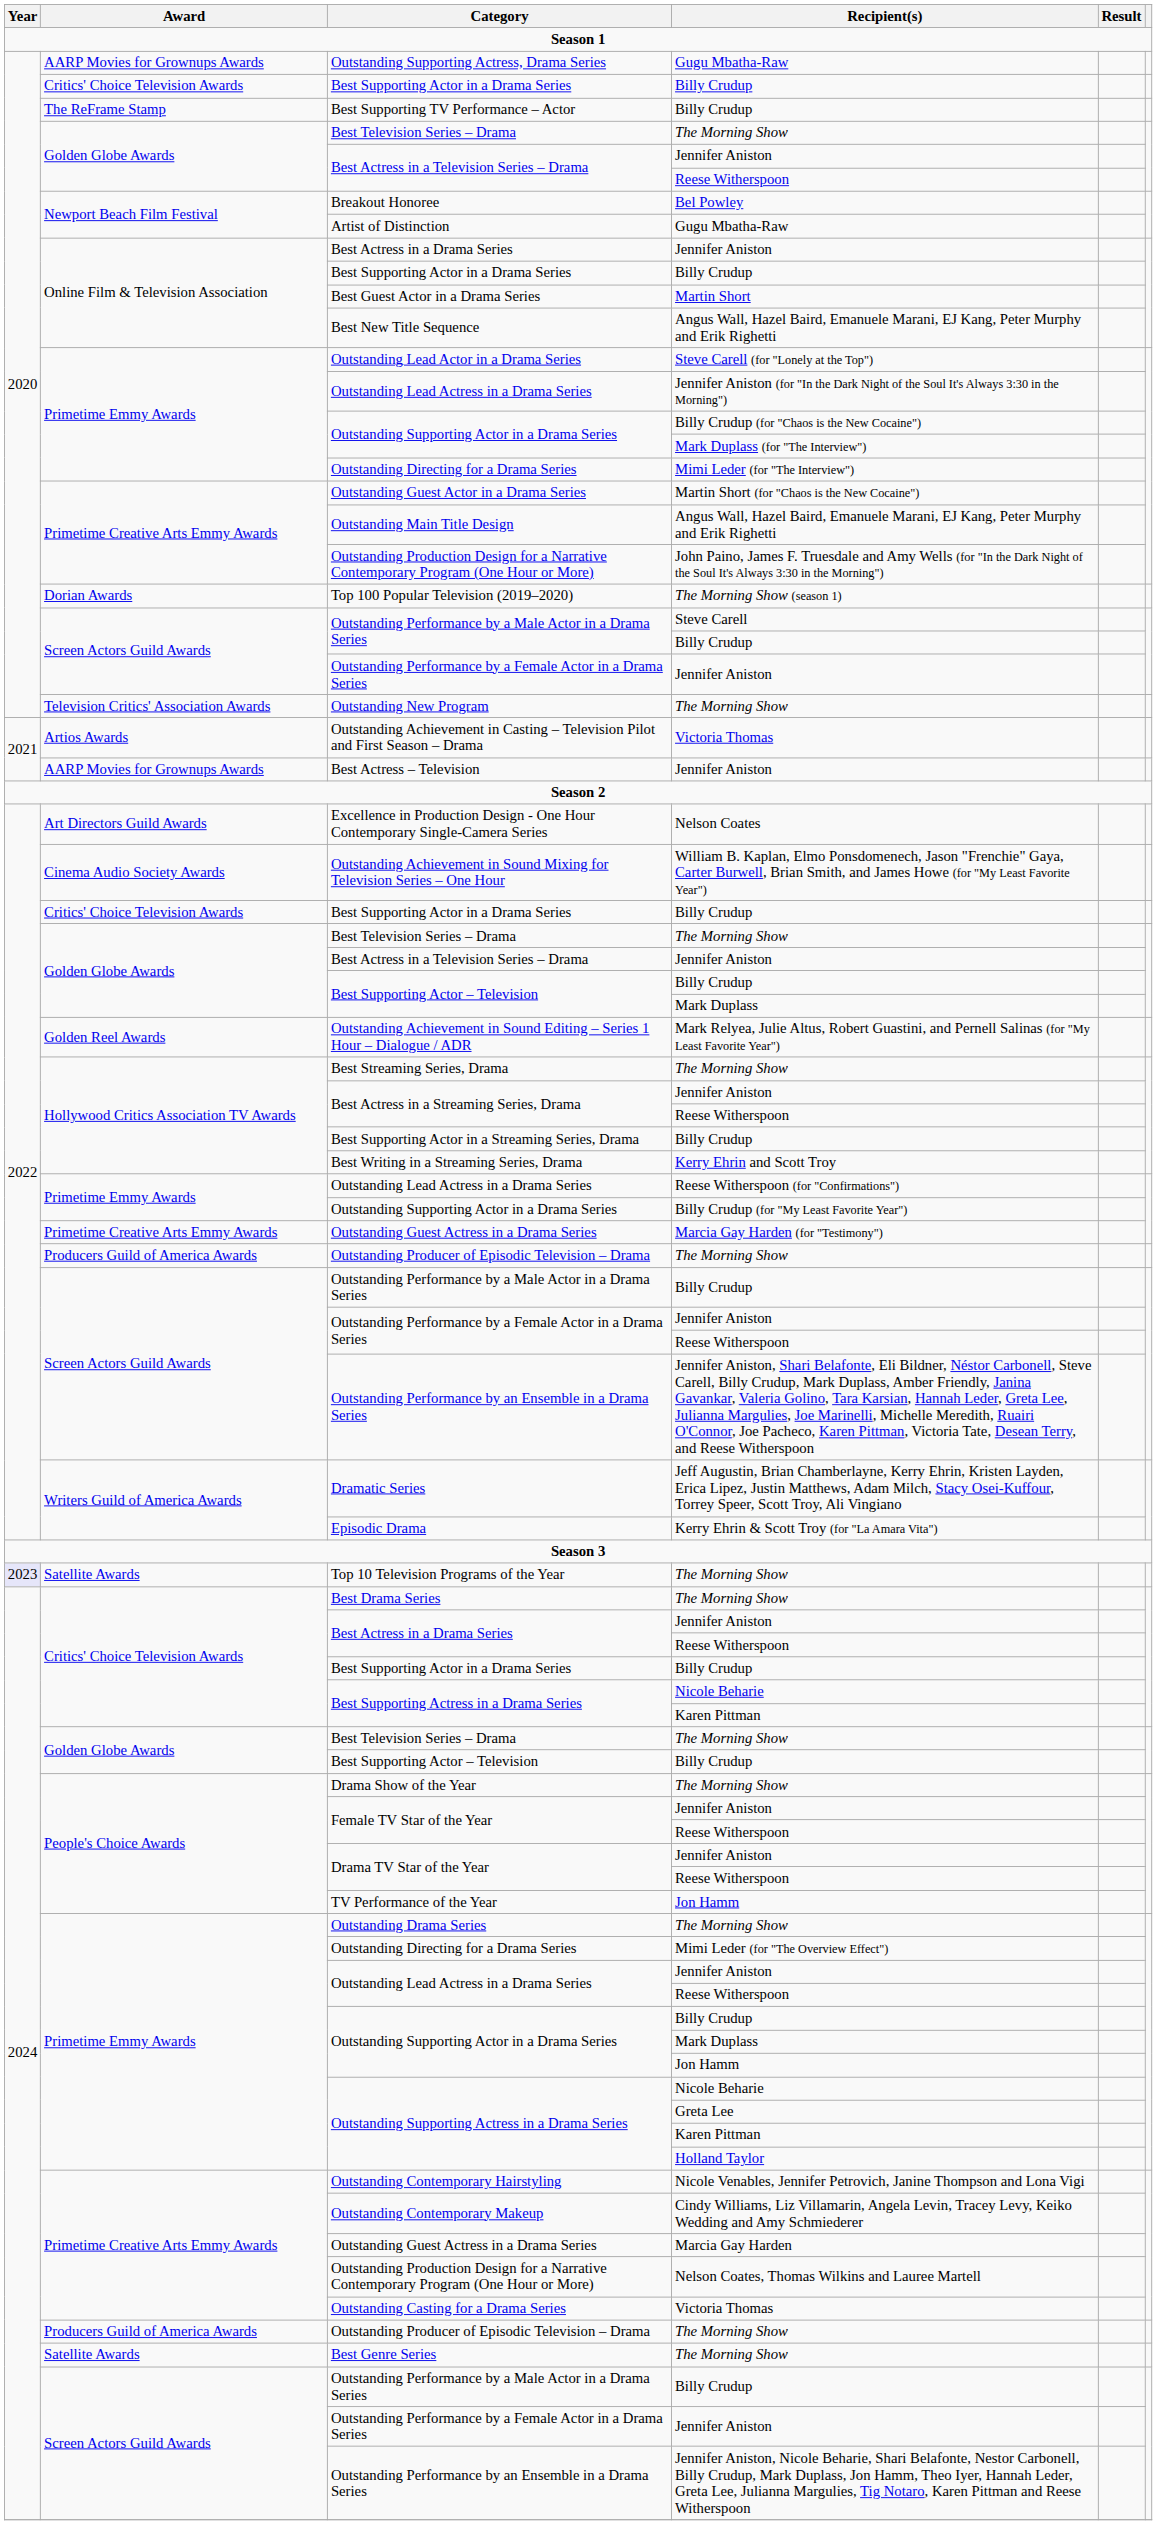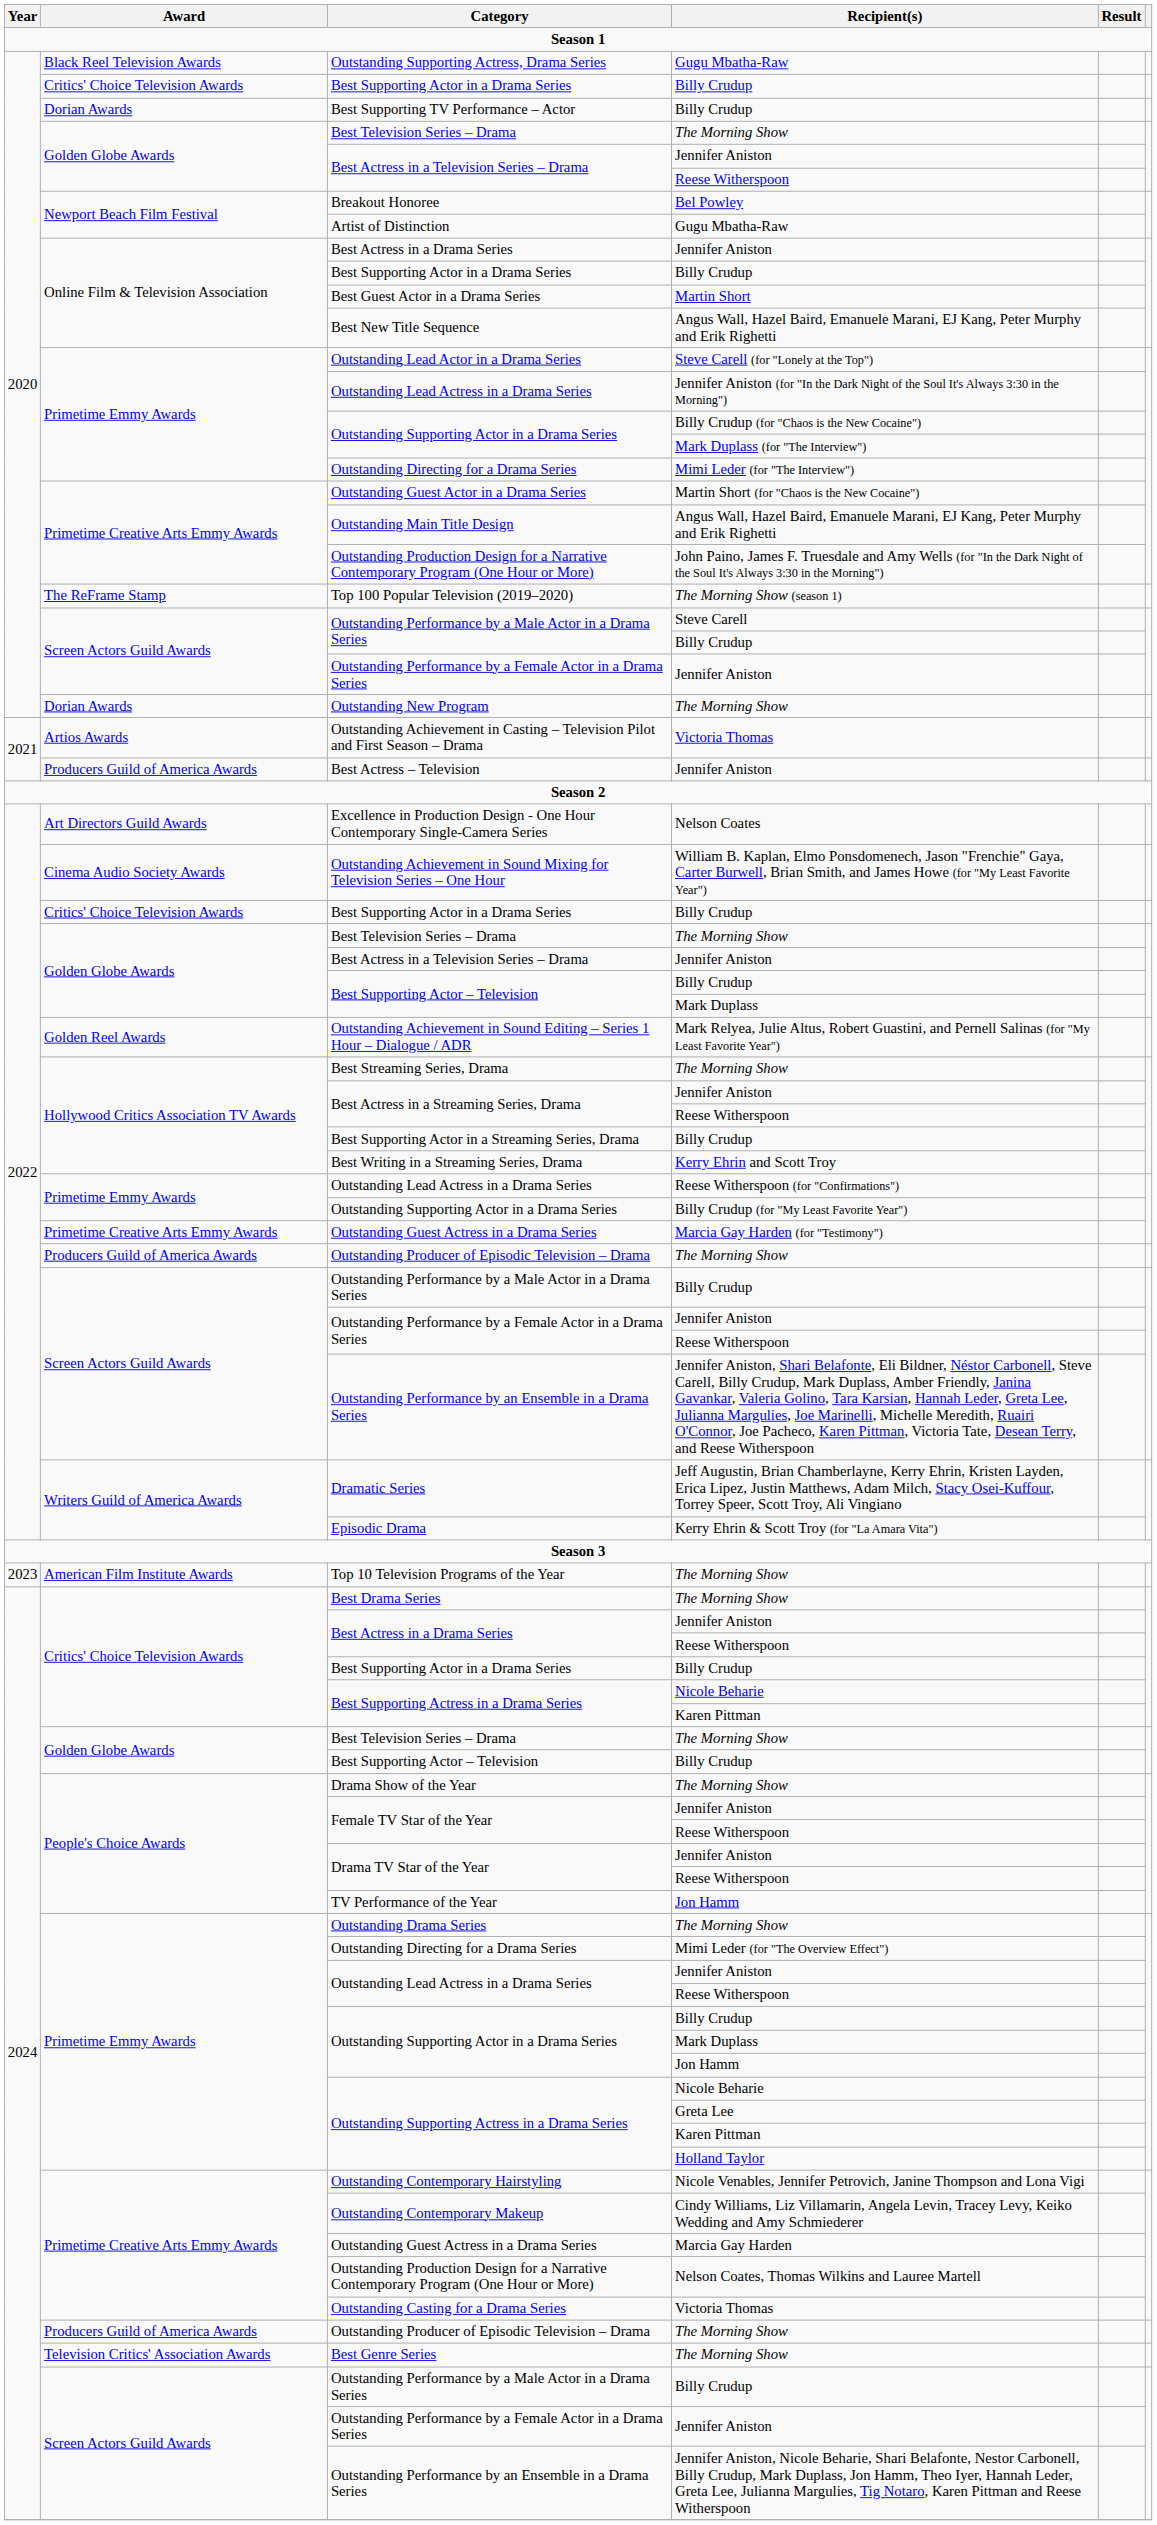Outstanding Supporting Actress, Drama Series | Award: AARP Movies for Grownups Awards -> Black Reel Television Awards
Best Supporting TV Performance – Actor | Award: The ReFrame Stamp -> Dorian Awards
Top 100 Popular Television (2019–2020) | Award: Dorian Awards -> The ReFrame Stamp
Outstanding New Program | Award: Television Critics' Association Awards -> Dorian Awards
Best Actress – Television | Award: AARP Movies for Grownups Awards -> Producers Guild of America Awards
Top 10 Television Programs of the Year | Year: lavender background -> no background
Top 10 Television Programs of the Year | Award: Satellite Awards -> American Film Institute Awards
Best Genre Series | Award: Satellite Awards -> Television Critics' Association Awards
